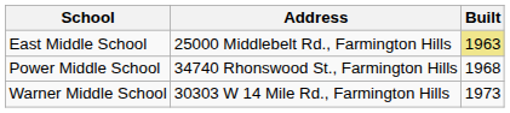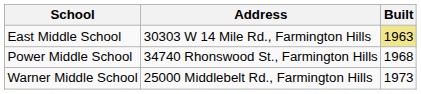East Middle School | Address: 25000 Middlebelt Rd., Farmington Hills -> 30303 W 14 Mile Rd., Farmington Hills
Warner Middle School | Address: 30303 W 14 Mile Rd., Farmington Hills -> 25000 Middlebelt Rd., Farmington Hills
